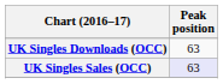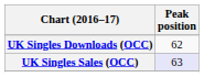UK Singles Downloads (OCC) | Peak position: 63 -> 62
